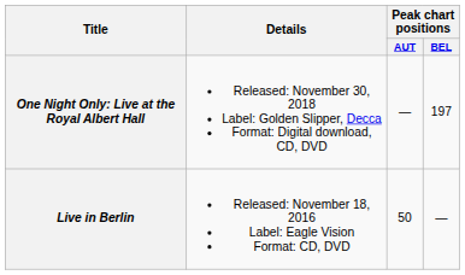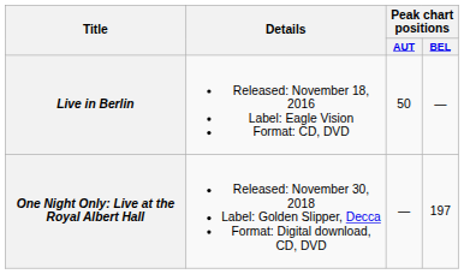rows swapped: Live in Berlin <-> One Night Only: Live at the Royal Albert Hall
